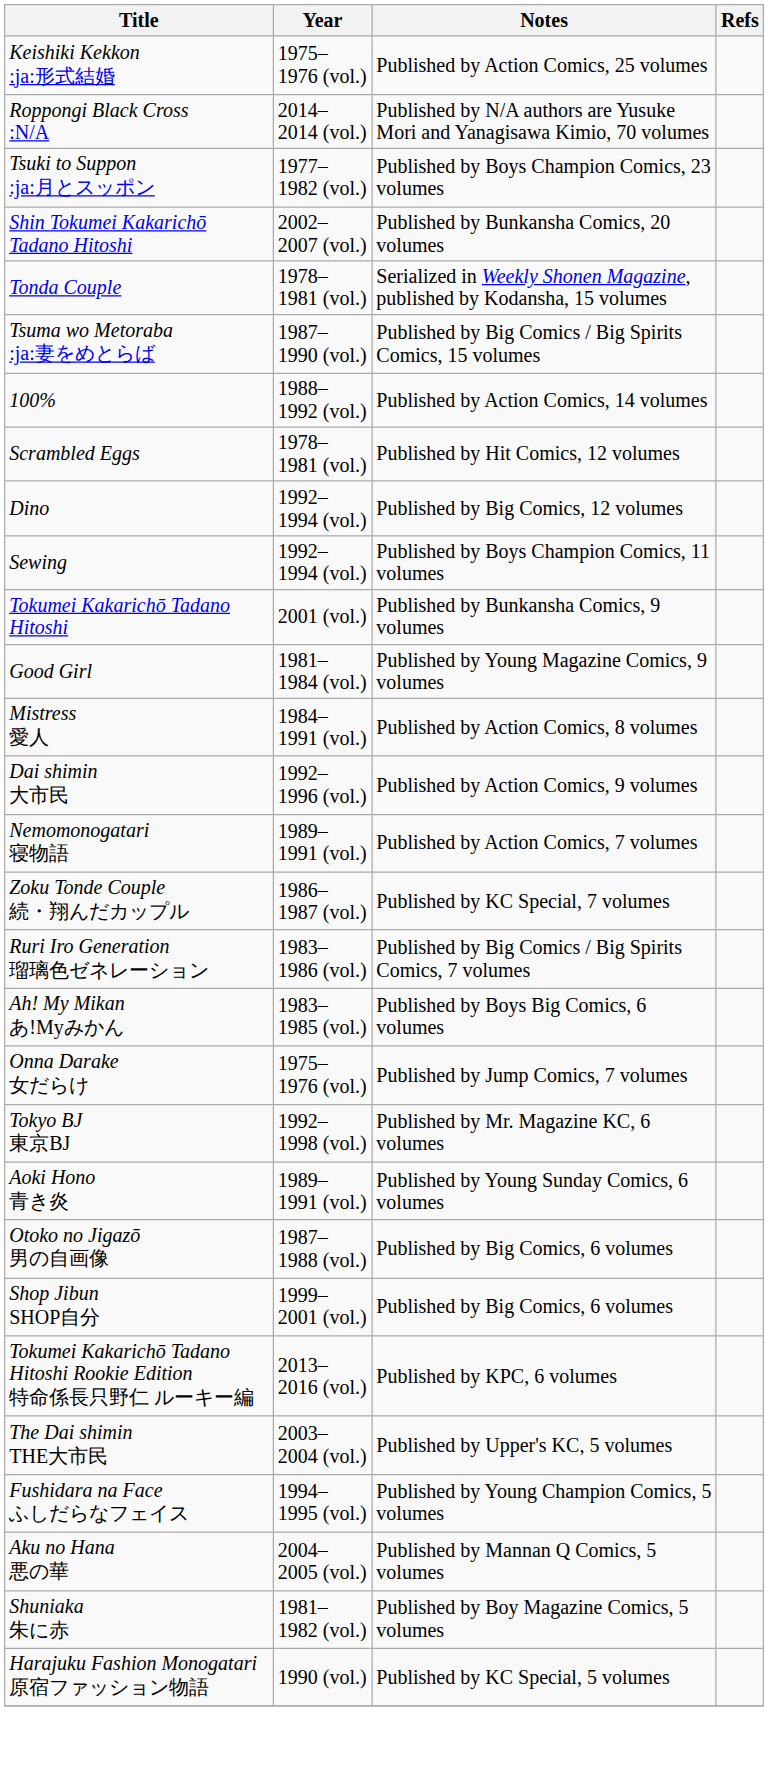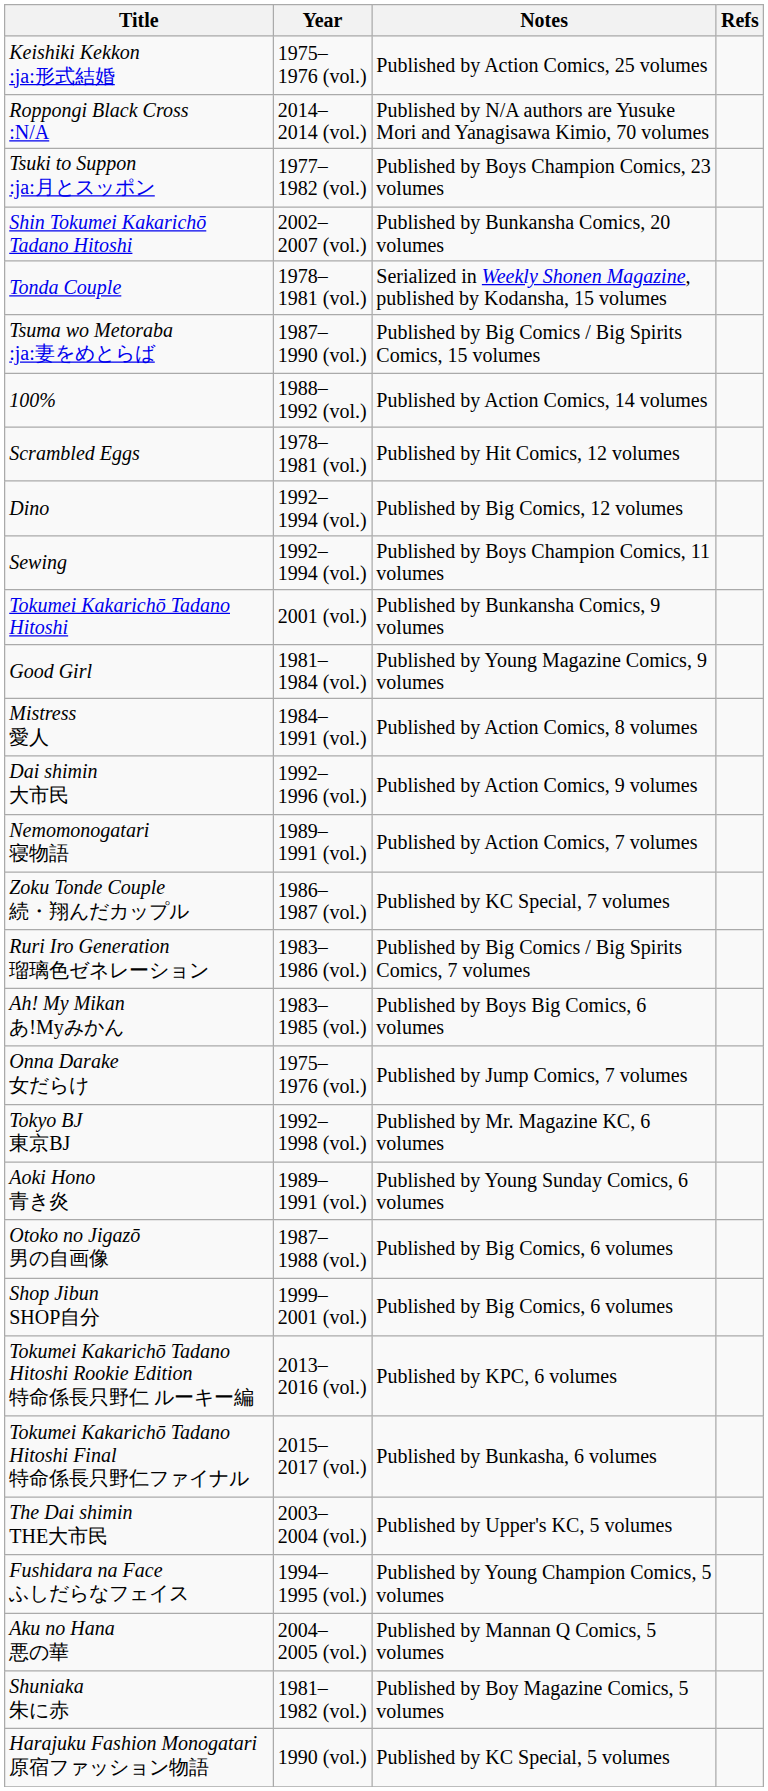+ row: Tokumei Kakarichō Tadano Hitoshi Final 特命係長只野仁ファイナル | 2015–2017 (vol.) | Published by Bunkasha, 6 volumes
